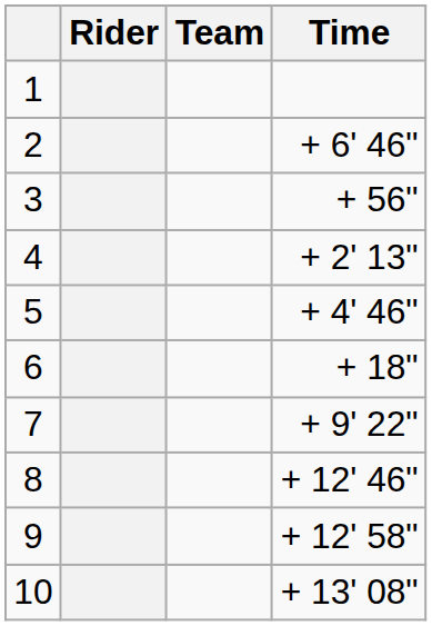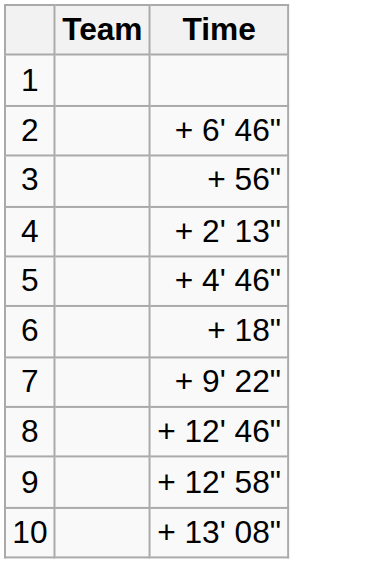- column: Rider
